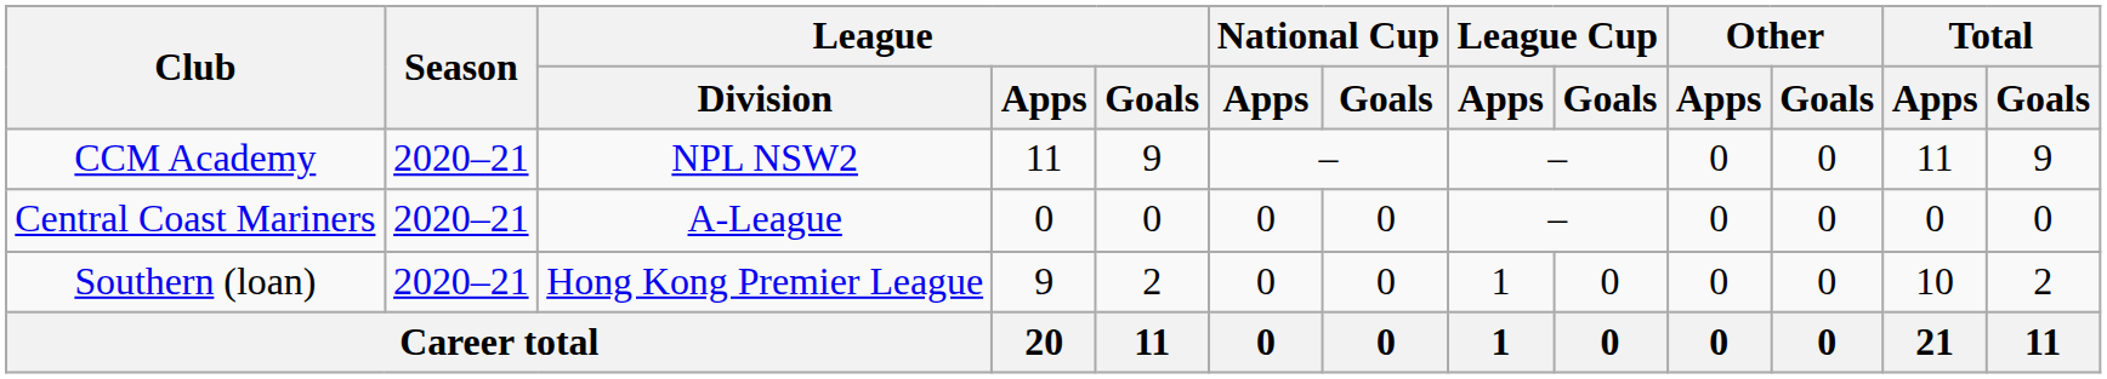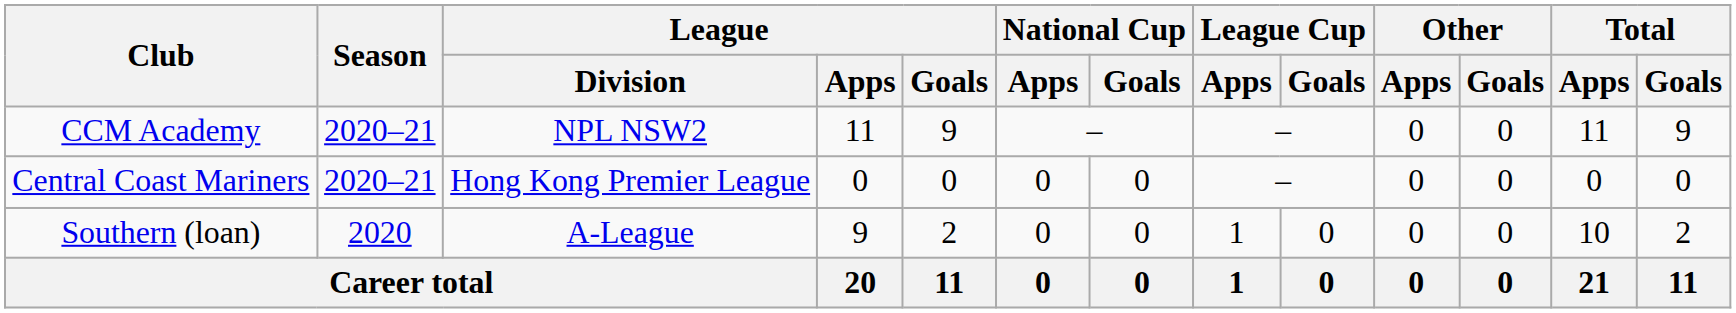Central Coast Mariners | League / Division: A-League -> Hong Kong Premier League
Southern (loan) | Season: 2020–21 -> 2020
Southern (loan) | League / Division: Hong Kong Premier League -> A-League
